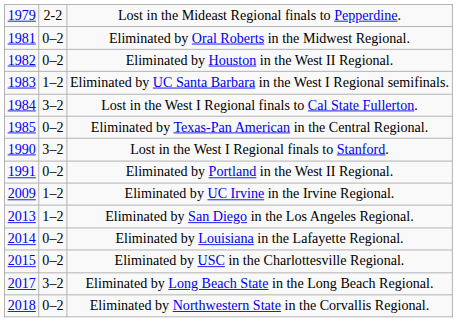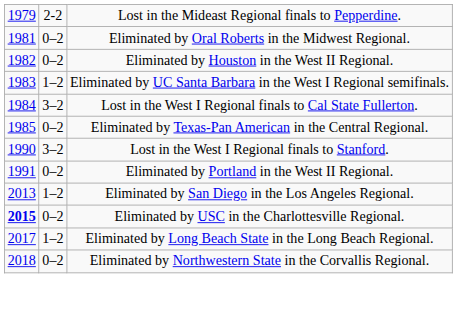- row: 2009 | 1–2 | Eliminated by UC Irvine in the Irvine Regional.
- row: 2014 | 0–2 | Eliminated by Louisiana in the Lafayette Regional.
Eliminated by USC in the Charlottesville Regional. | column 1: normal -> bold
Eliminated by Long Beach State in the Long Beach Regional. | column 2: 3–2 -> 1–2
